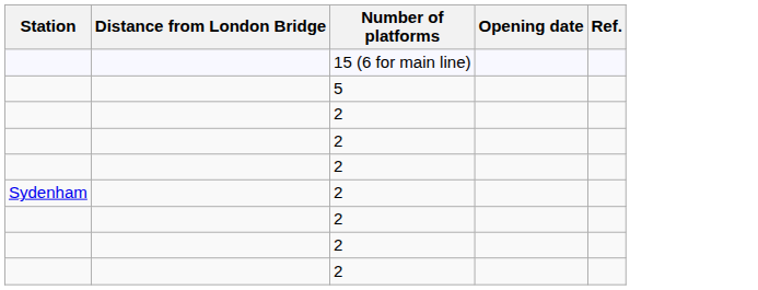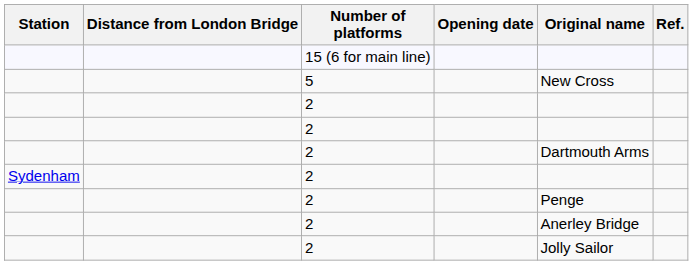+ column: Original name | New Cross | Dartmouth Arms | Penge | Anerley Bridge | Jolly Sailor
